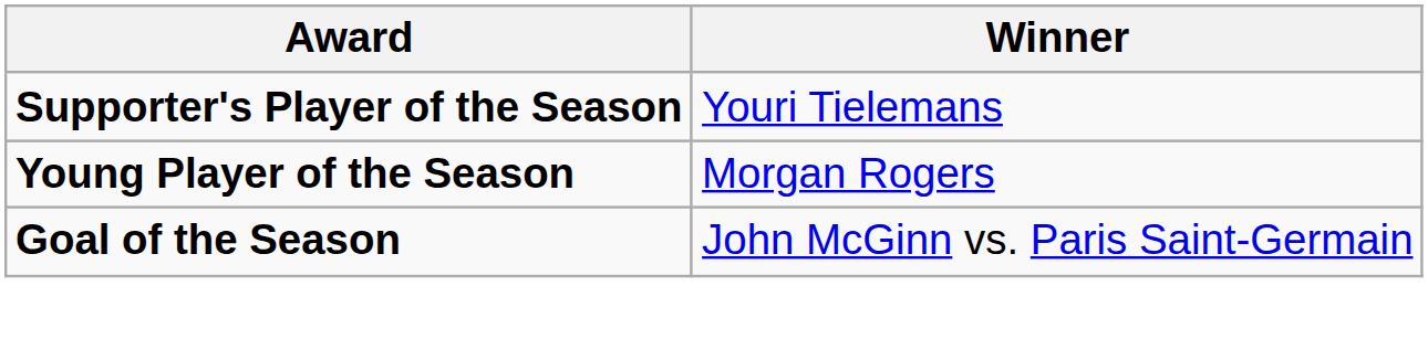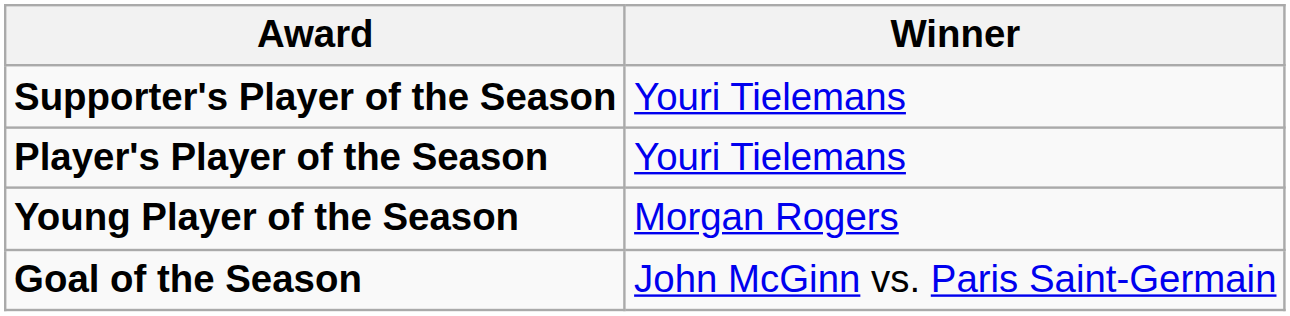+ row: Player's Player of the Season | Youri Tielemans
